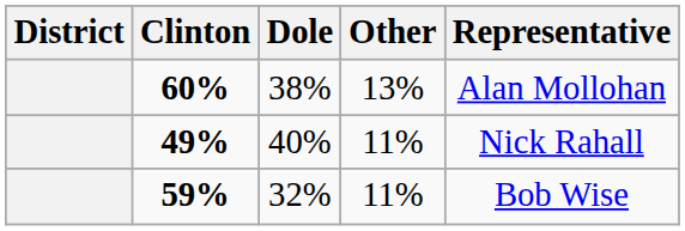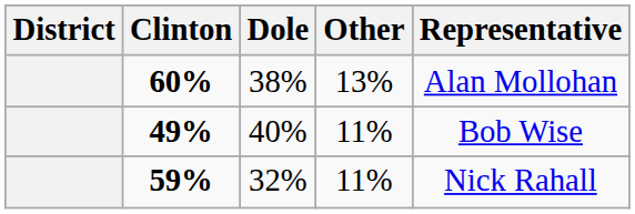40% | Representative: Nick Rahall -> Bob Wise
32% | Representative: Bob Wise -> Nick Rahall
